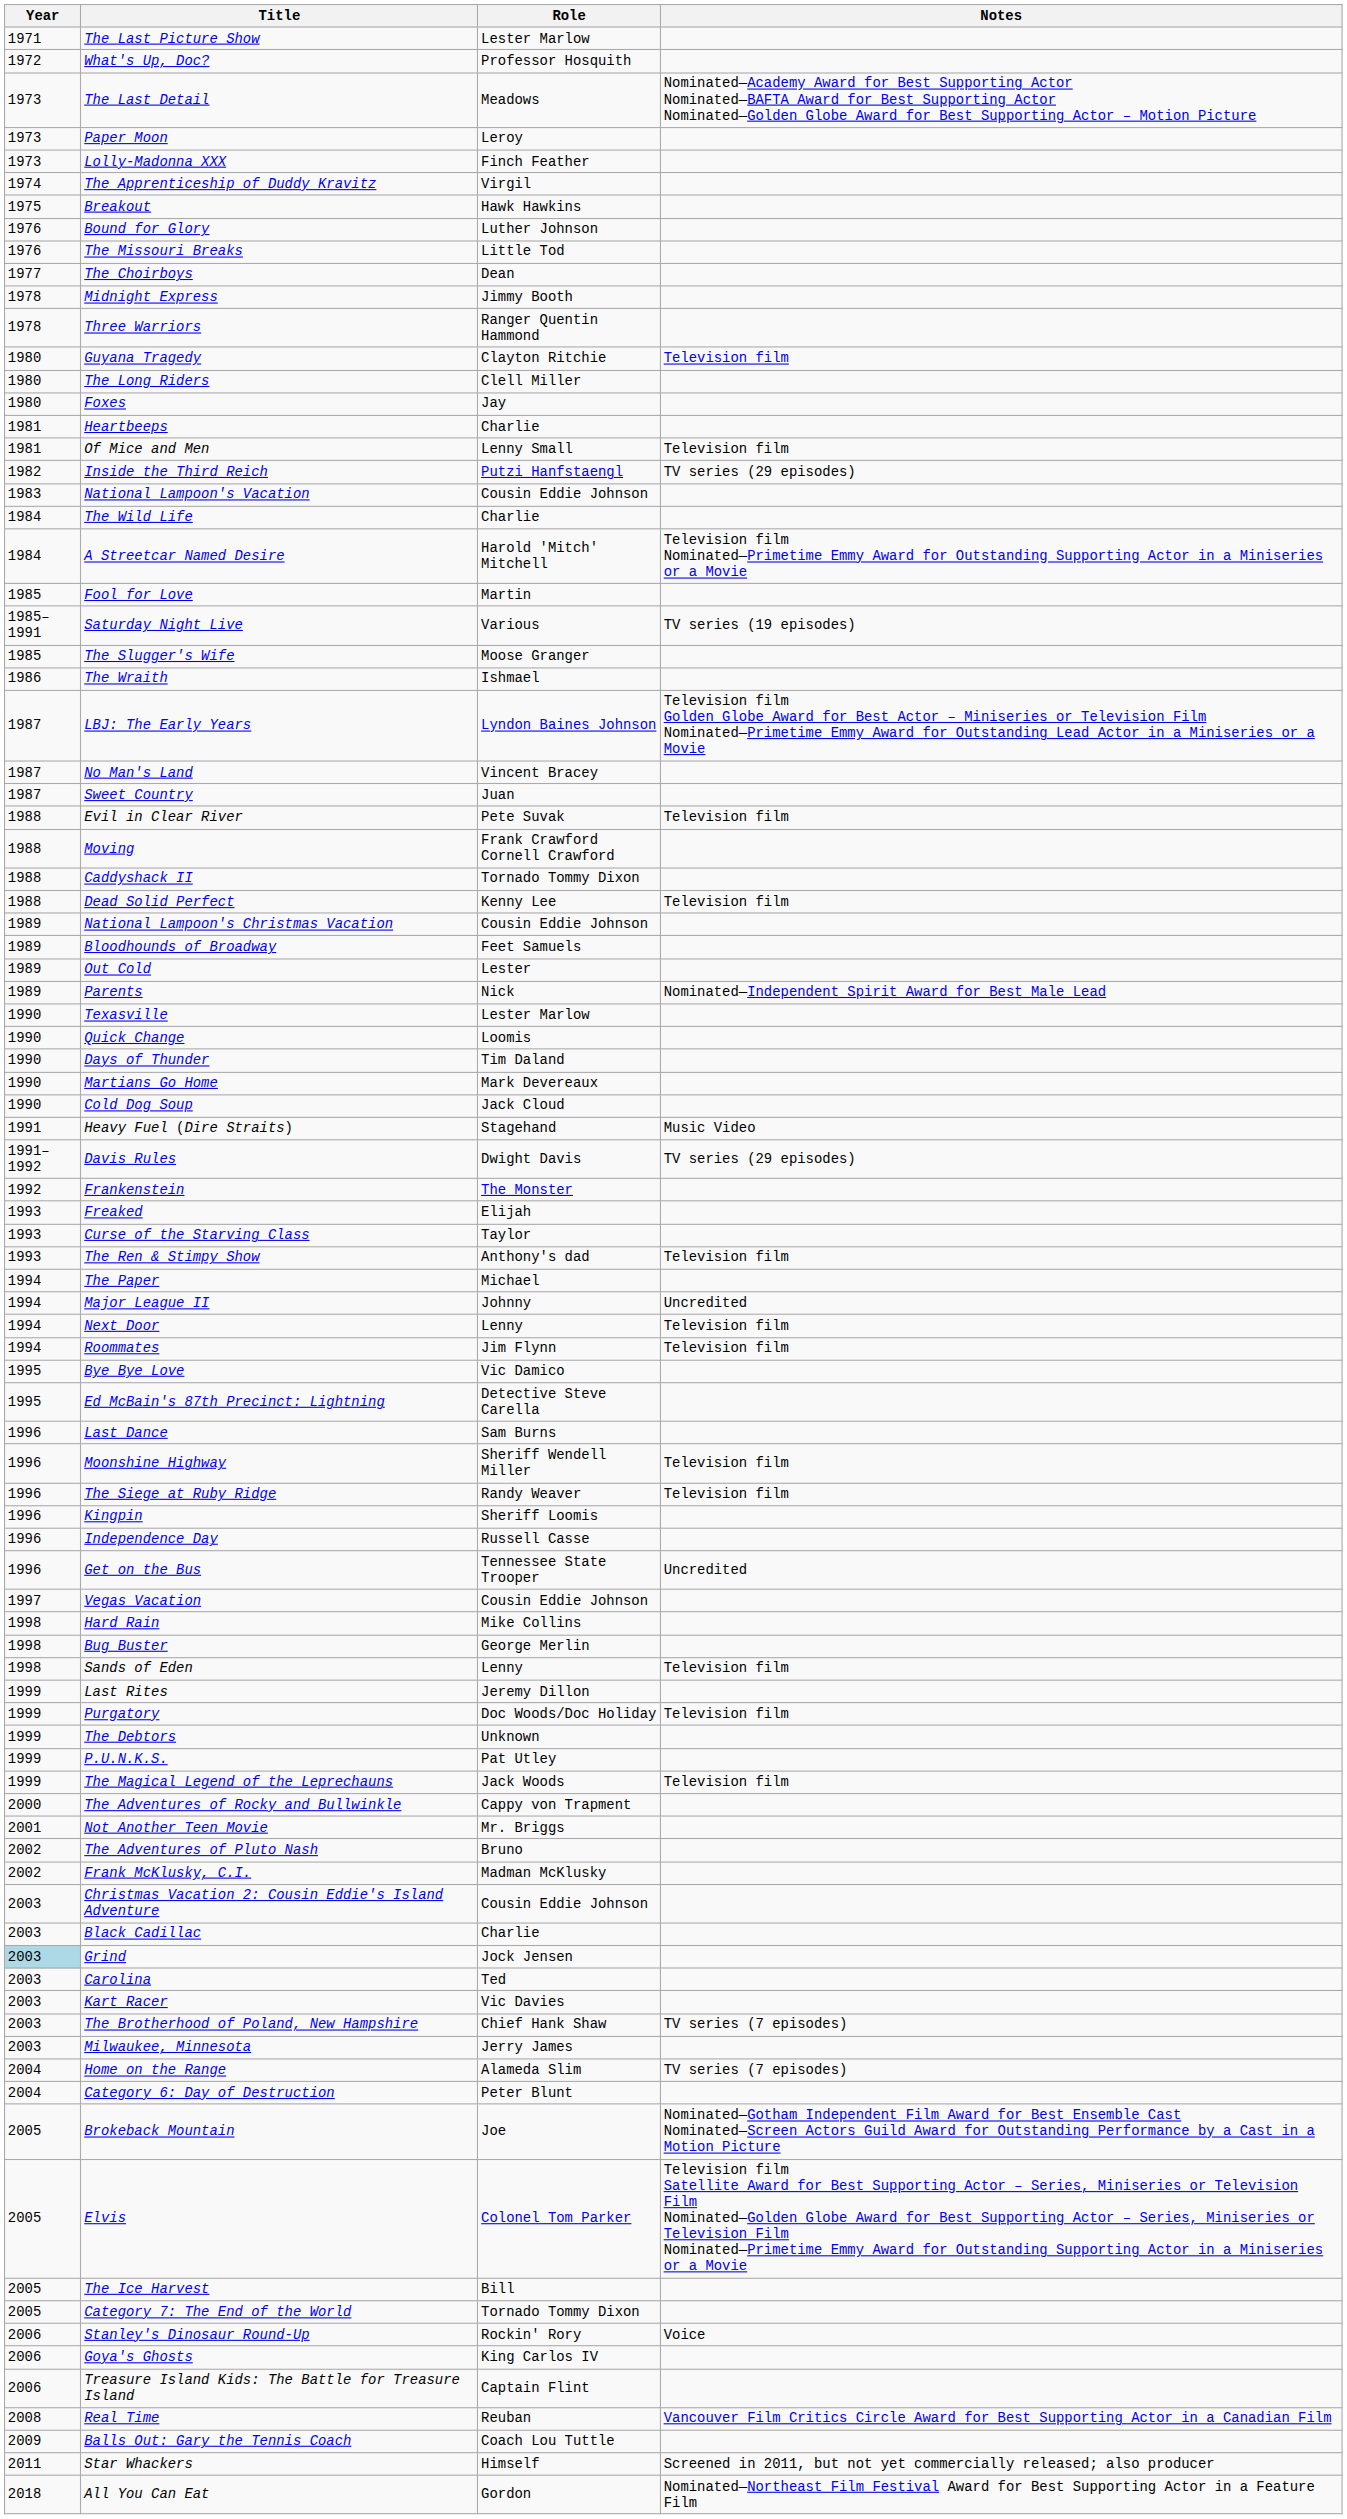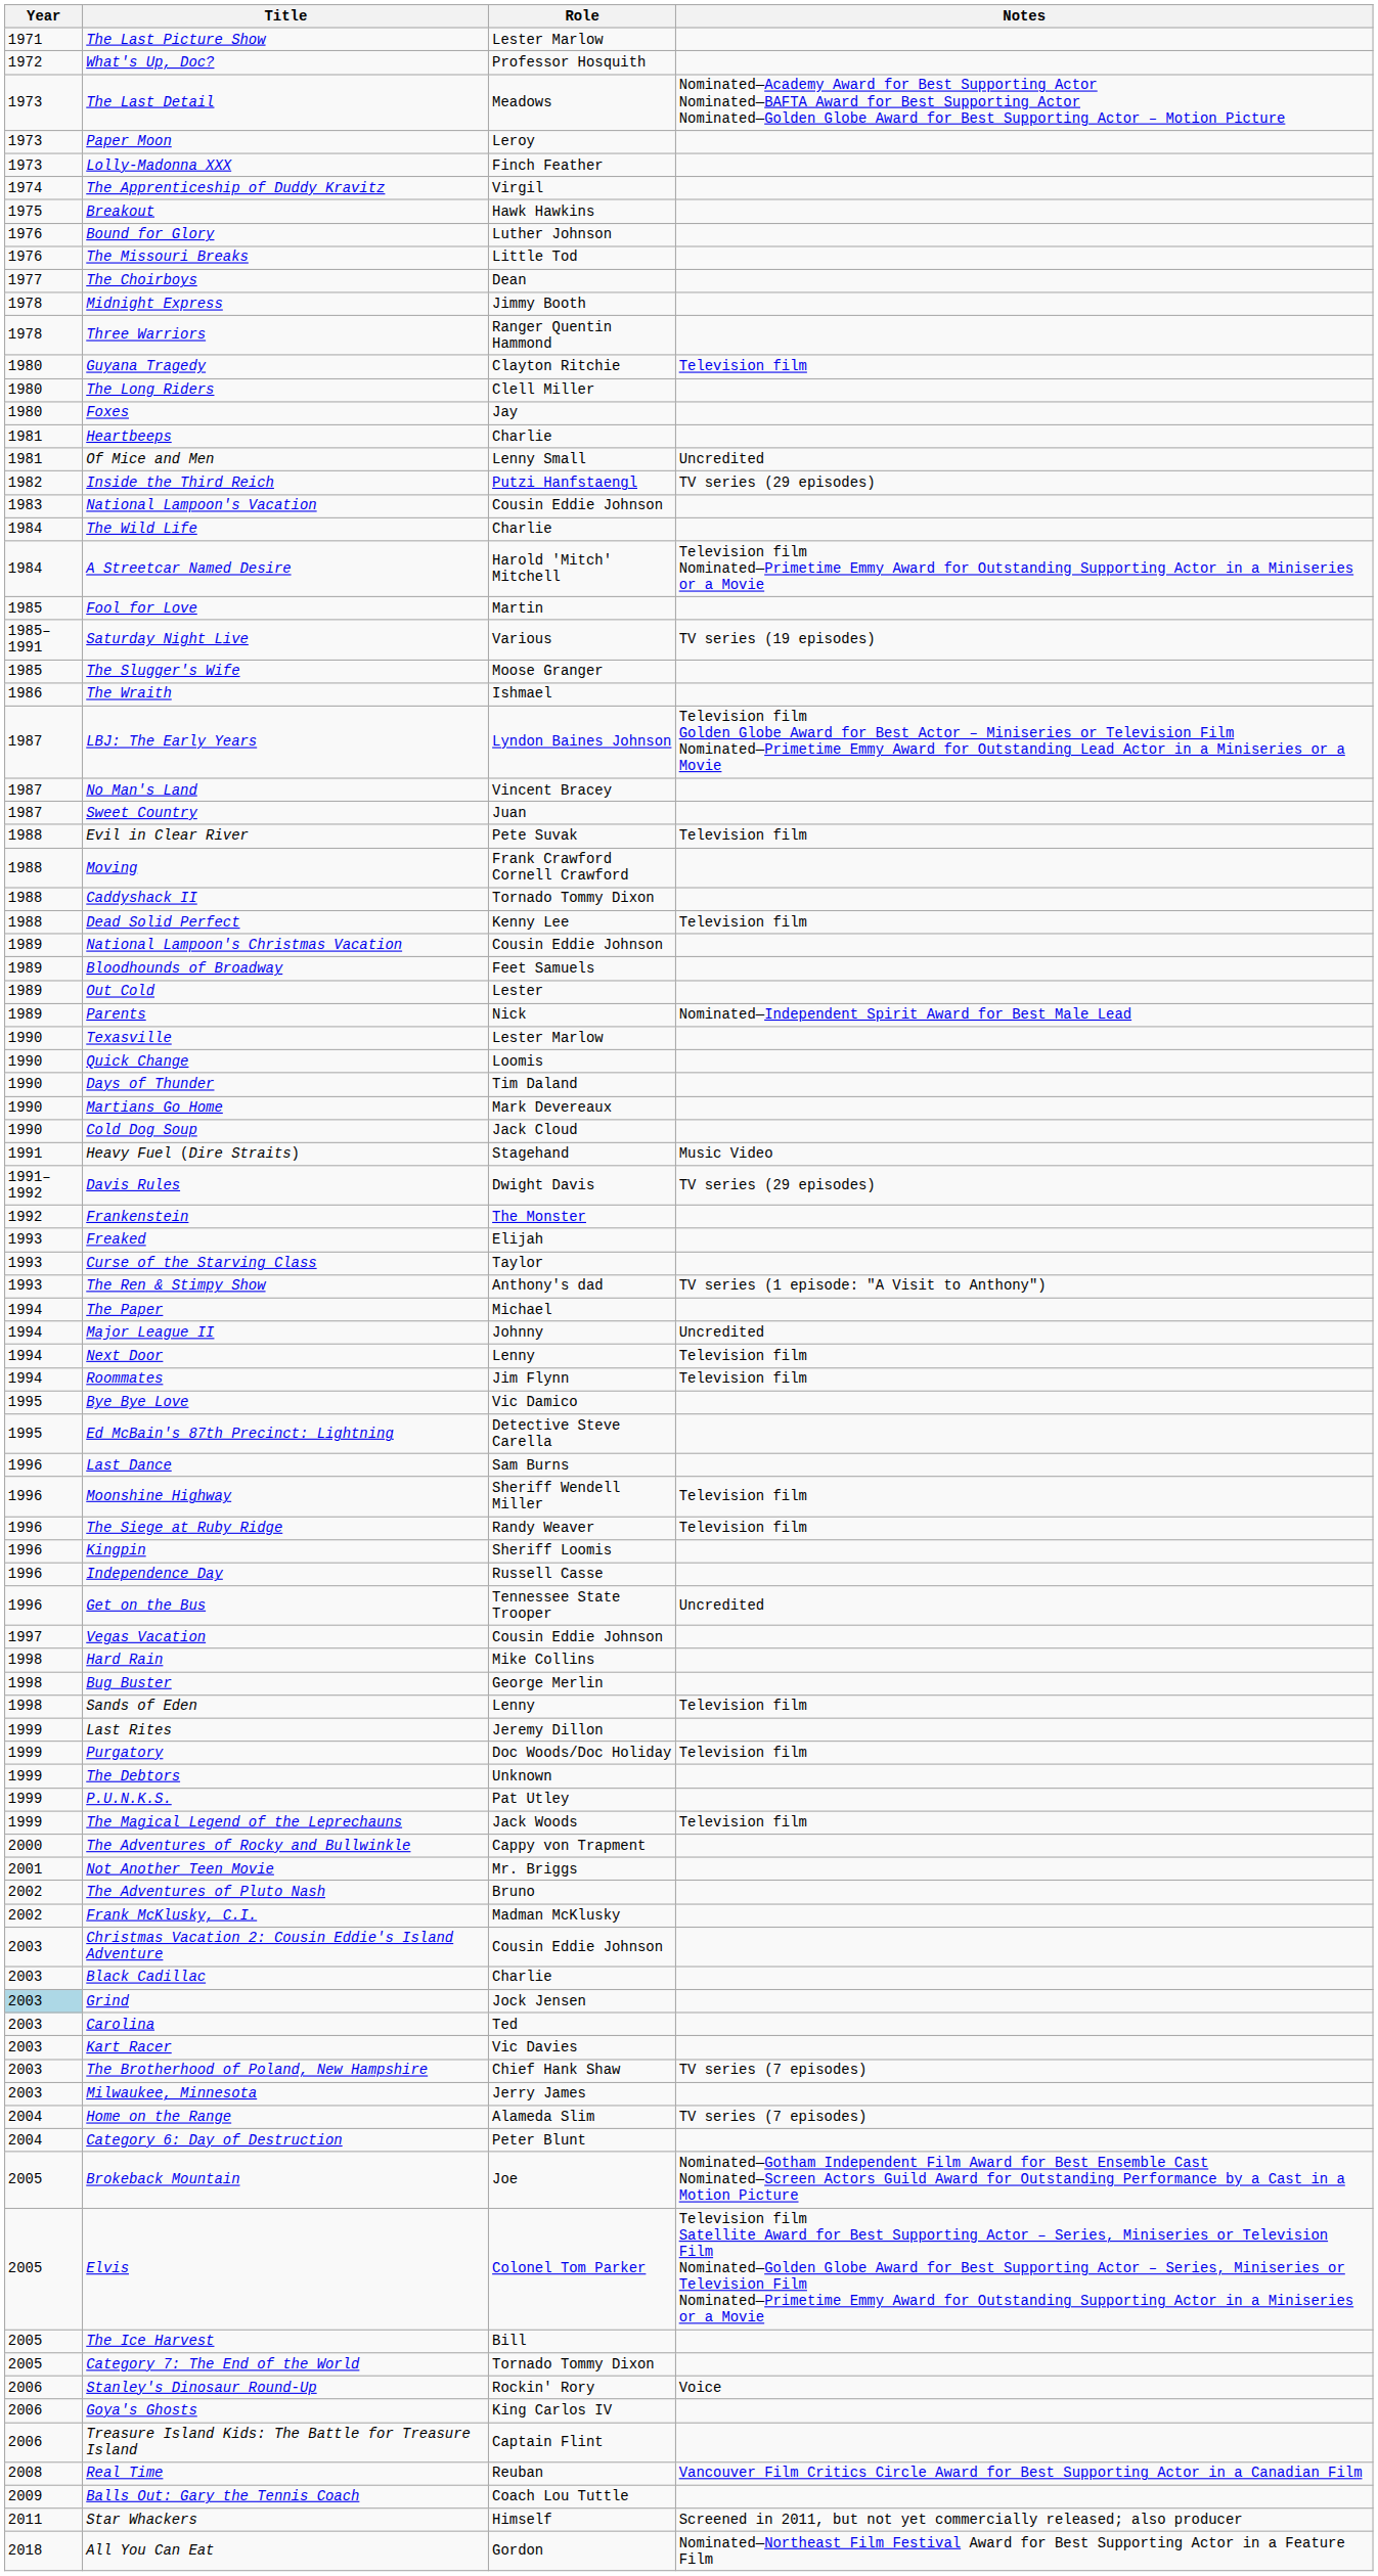Of Mice and Men | Notes: Television film -> Uncredited
The Ren & Stimpy Show | Notes: Television film -> TV series (1 episode: "A Visit to Anthony")
